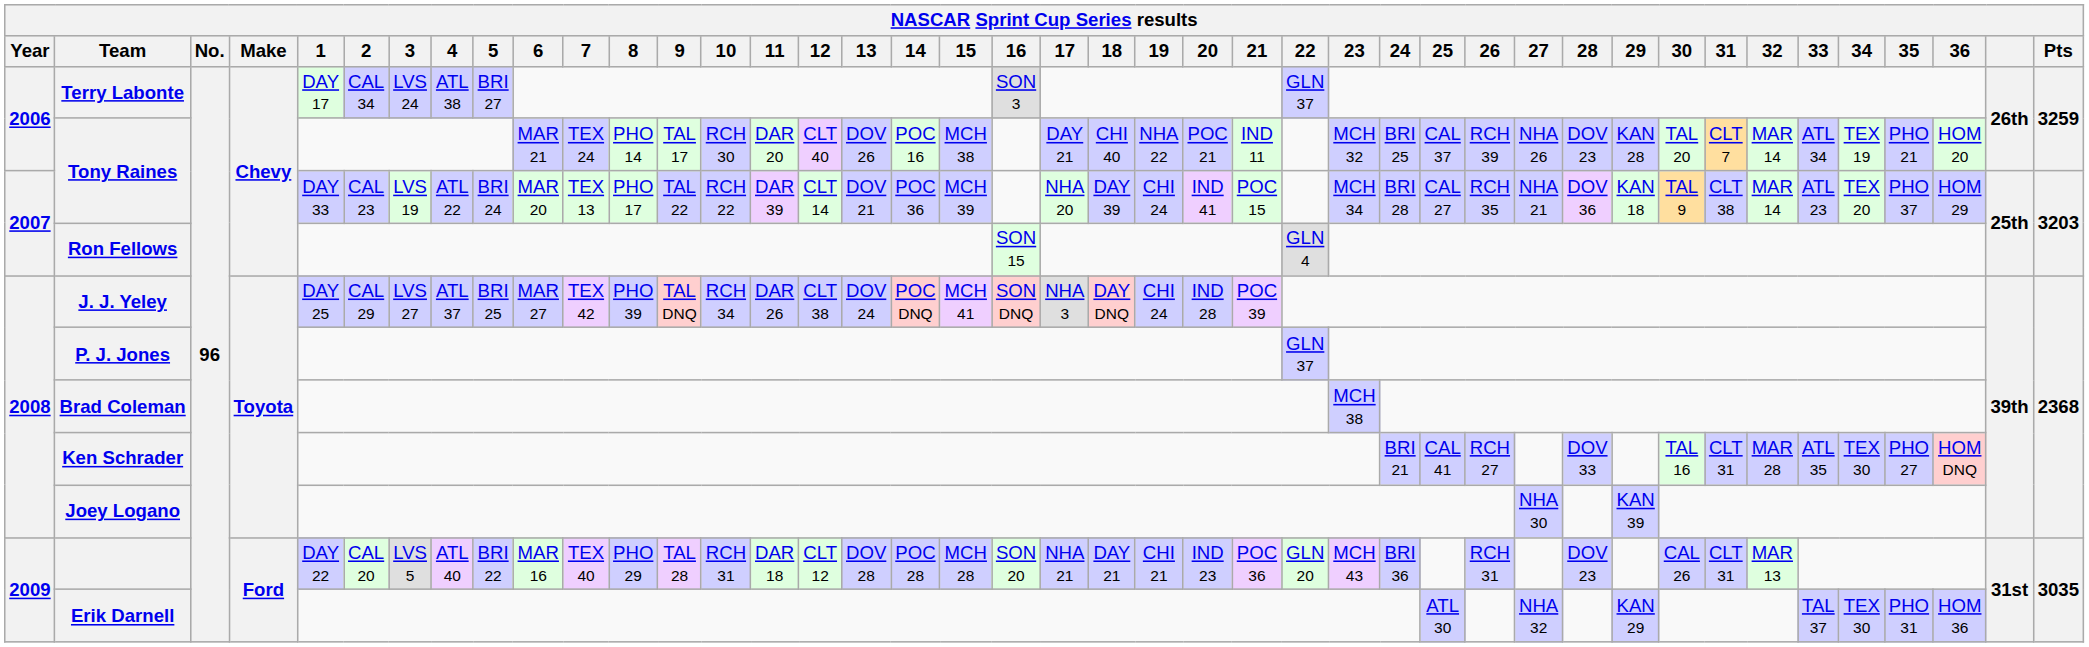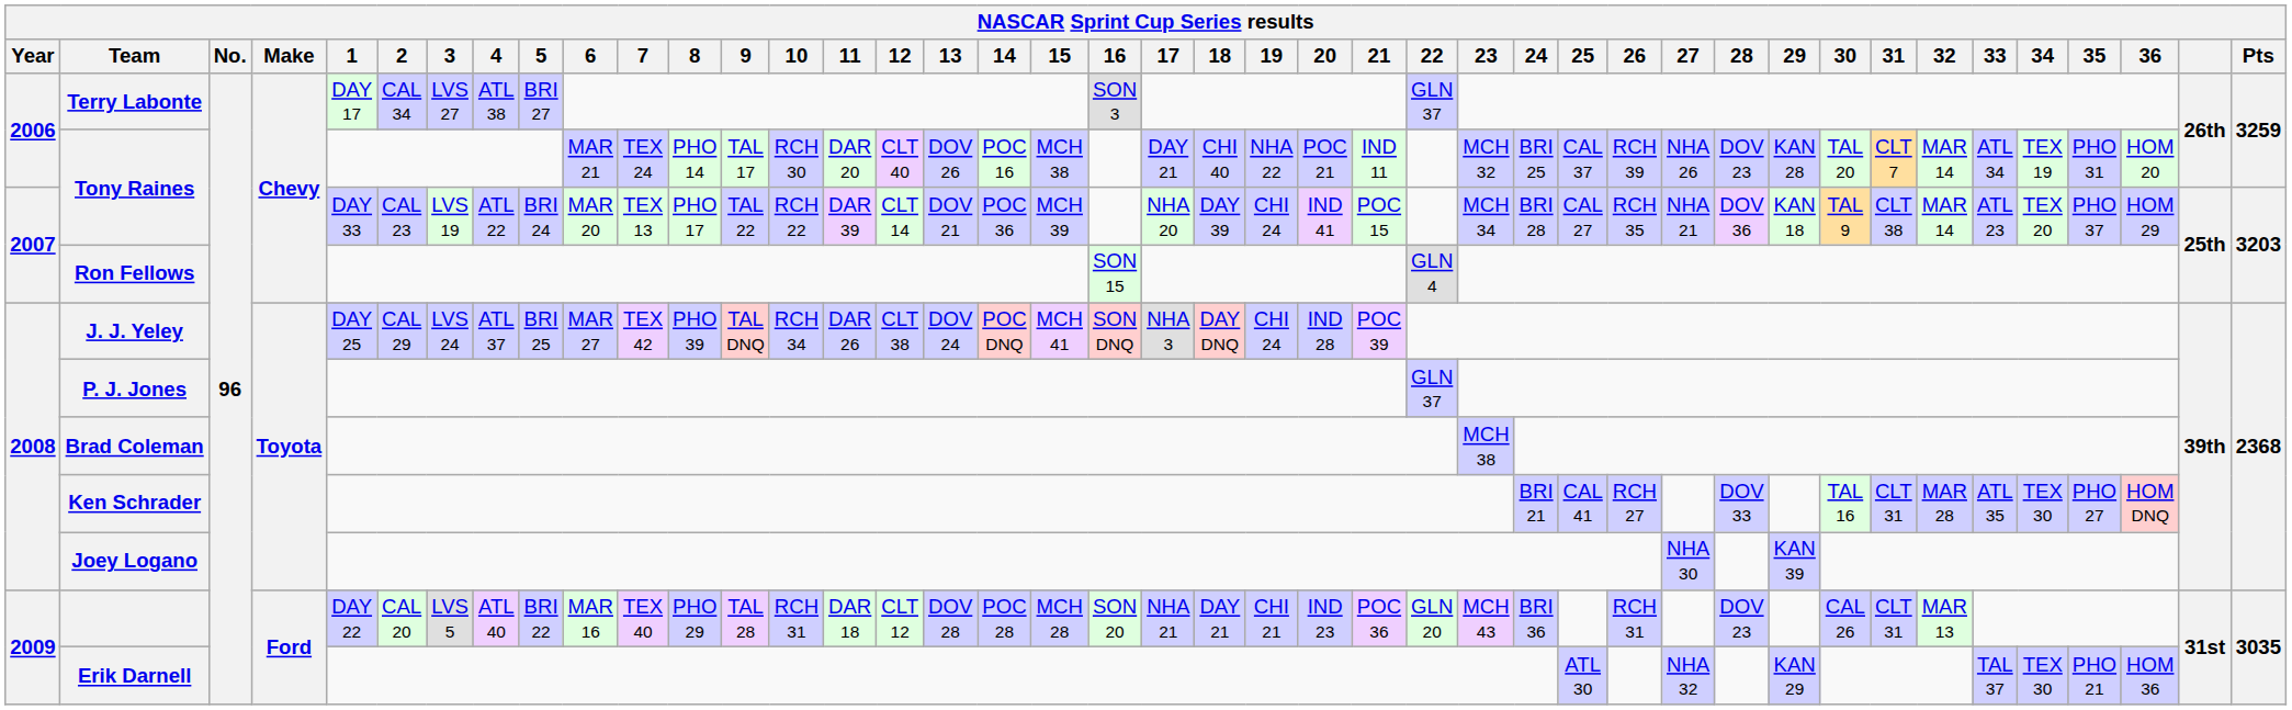Terry Labonte | 3: LVS 24 -> LVS 27
2006 / Tony Raines | 35: PHO 21 -> PHO 31
J. J. Yeley | 3: LVS 27 -> LVS 24
Erik Darnell | 35: PHO 31 -> PHO 21
